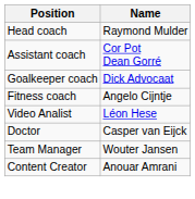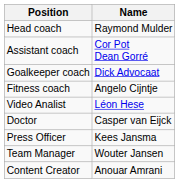+ row: Press Officer | Kees Jansma
